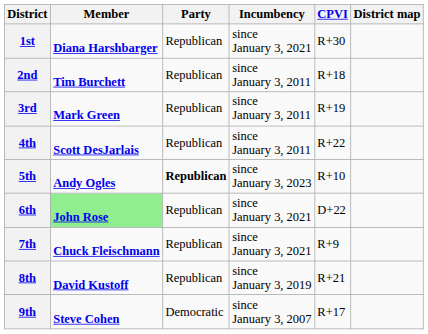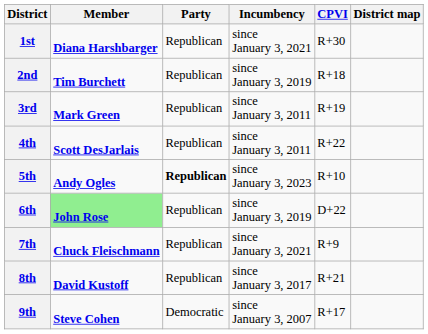2nd | Incumbency: since January 3, 2011 -> since January 3, 2019
6th | Incumbency: since January 3, 2021 -> since January 3, 2019
8th | Incumbency: since January 3, 2019 -> since January 3, 2017
